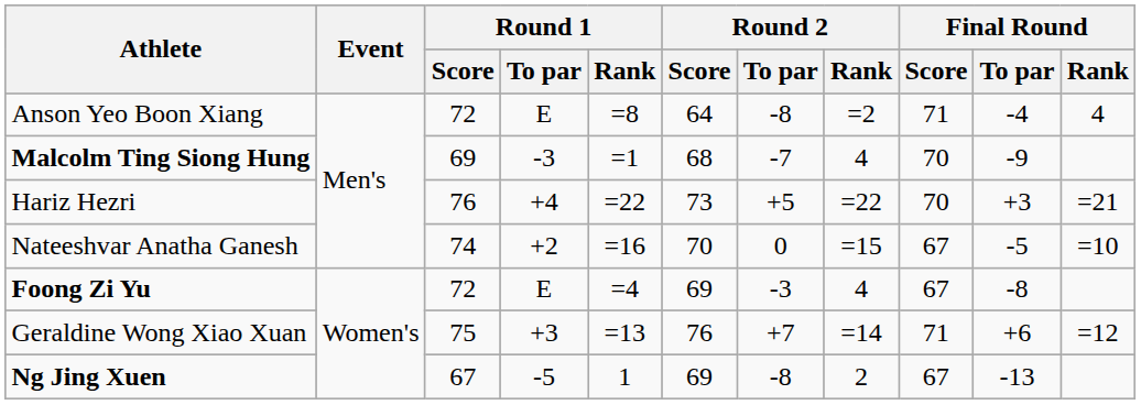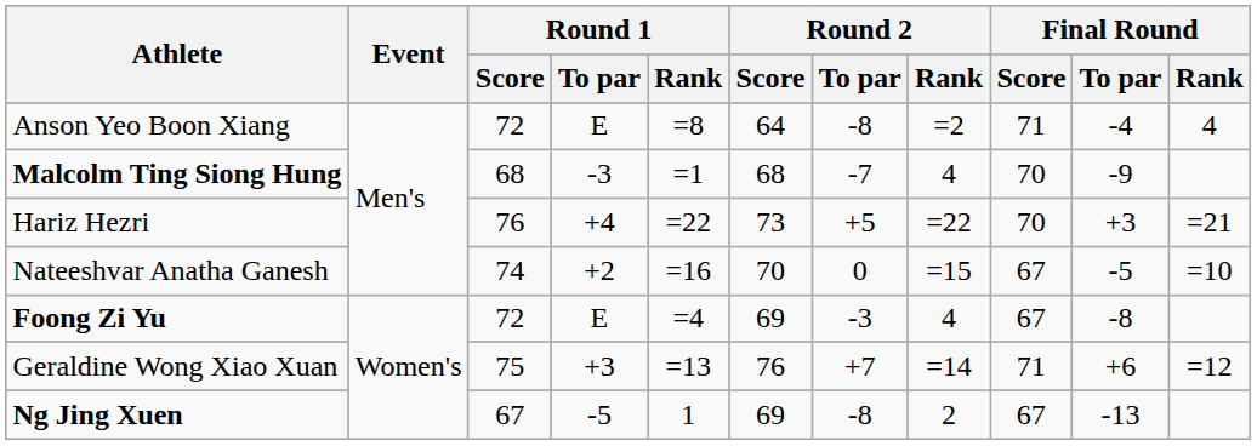Malcolm Ting Siong Hung | Round 1 / Score: 69 -> 68
